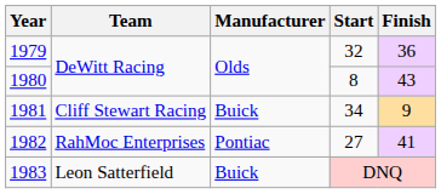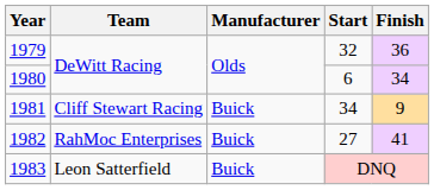1980 | Start: 8 -> 6
1980 | Finish: 43 -> 34
1982 | Manufacturer: Pontiac -> Buick
